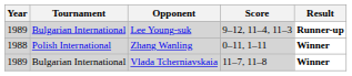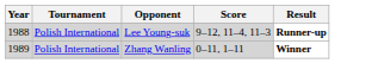Lee Young-suk | Year: 1989 -> 1988
Lee Young-suk | Tournament: Bulgarian International -> Polish International
Zhang Wanling | Year: 1988 -> 1989
- row: 1989 | Bulgarian International | Vlada Tcherniavskaia | 11–7, 11–8 | Winner
